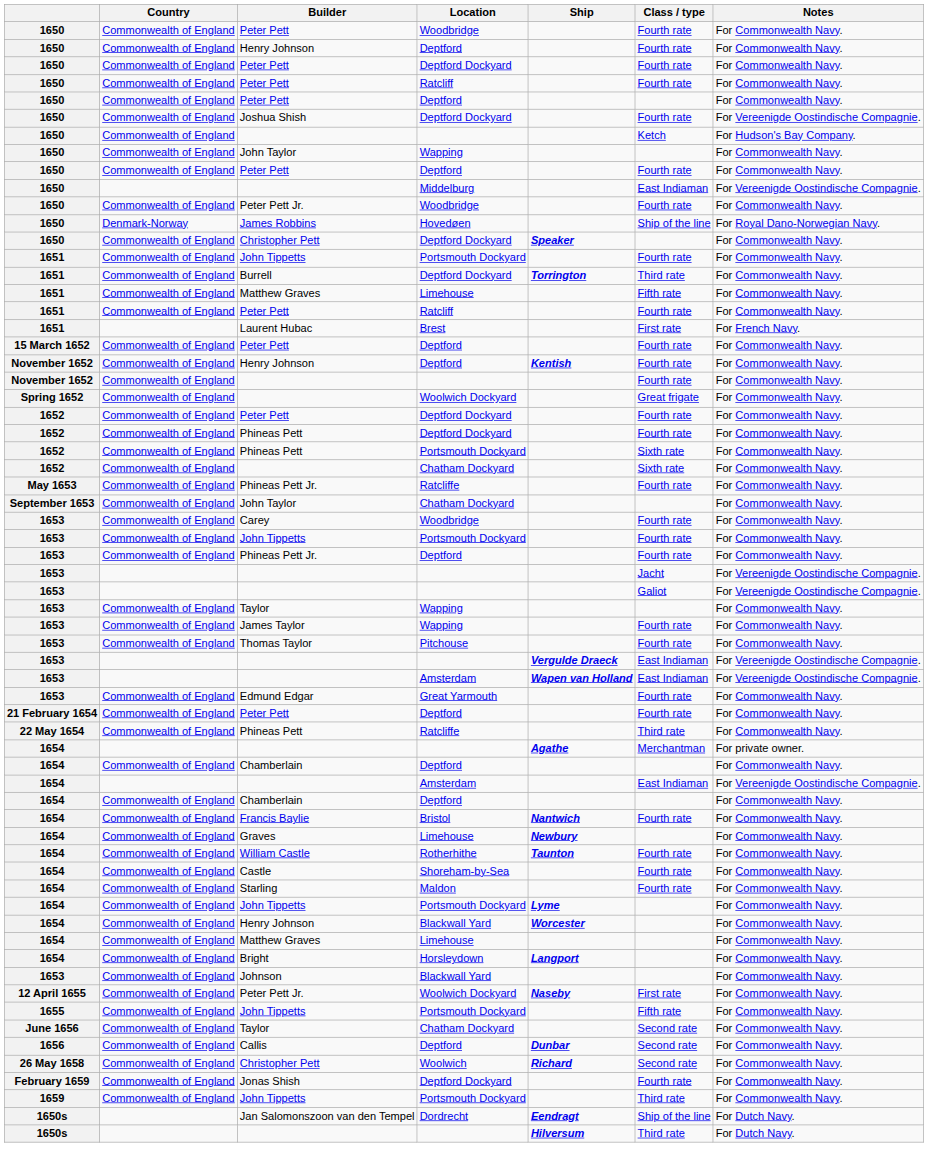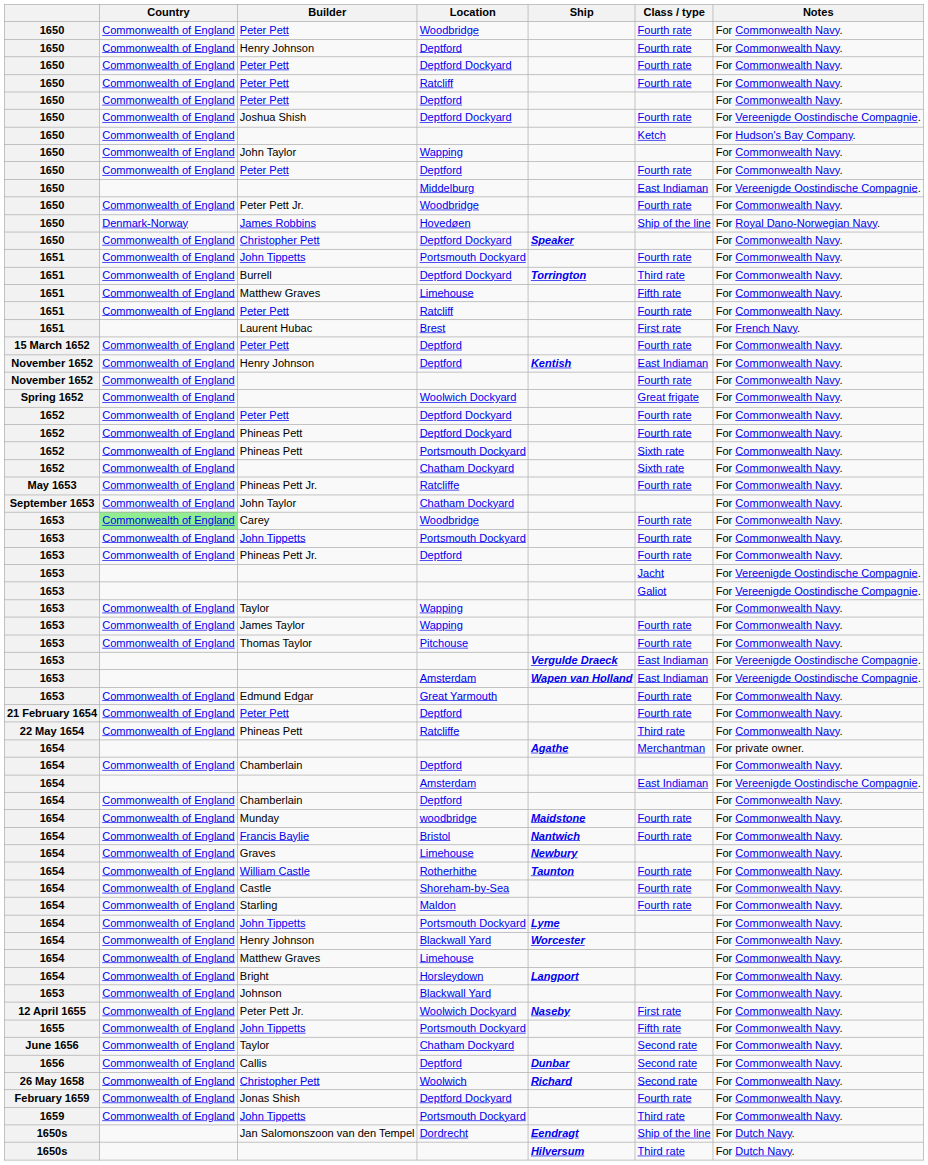November 1652 / Henry Johnson | Class / type: Fourth rate -> East Indiaman
Carey | Country: no background -> lightgreen background
+ row: 1654 | Commonwealth of England | Munday | woodbridge | Maidstone | Fourth rate | For Commonwealth Navy.
